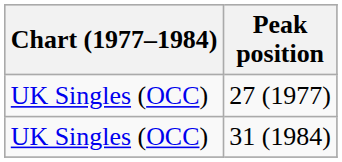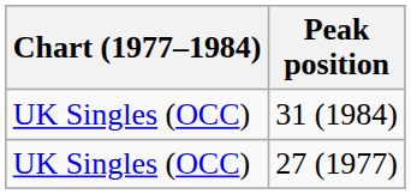rows swapped: 27 (1977) <-> 31 (1984)
